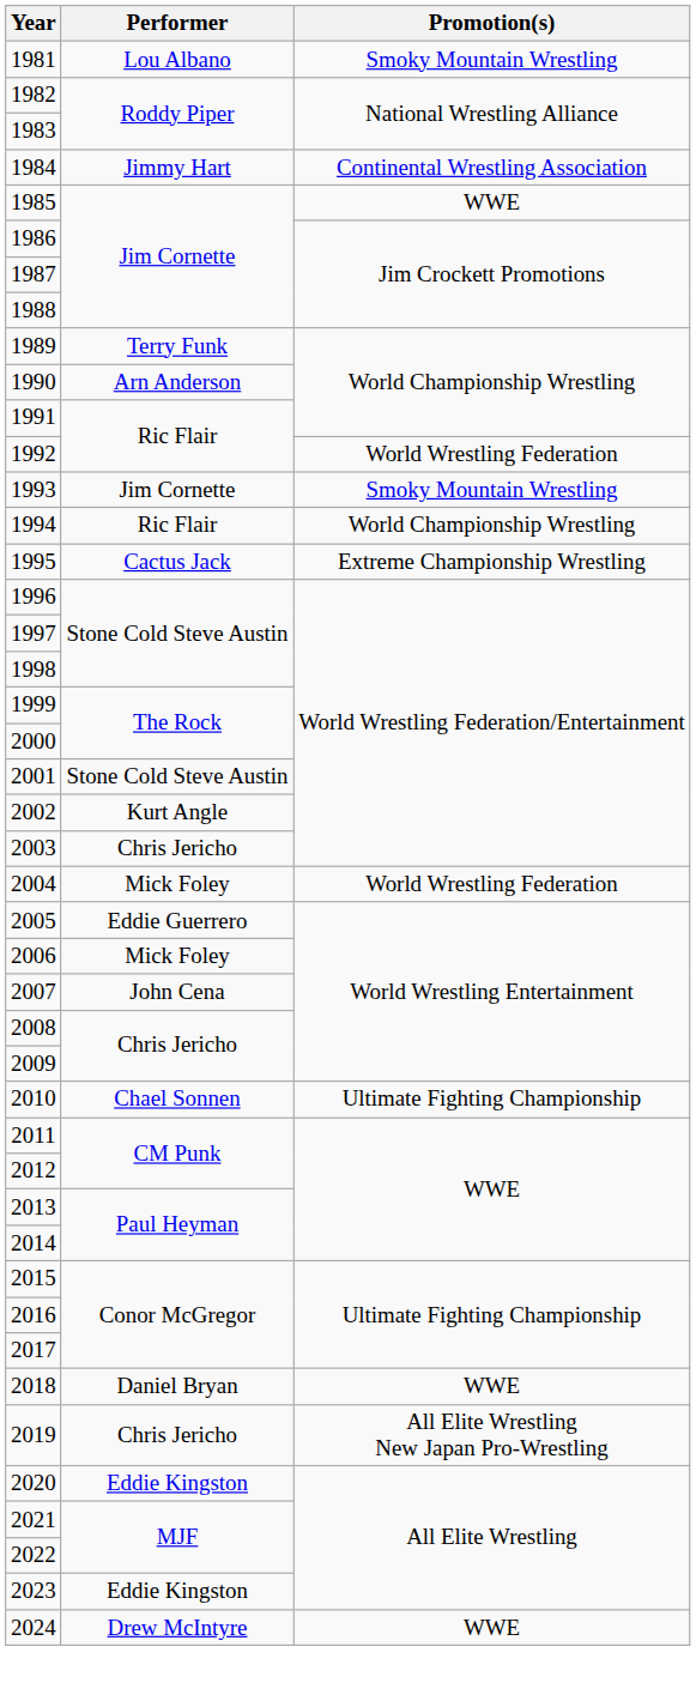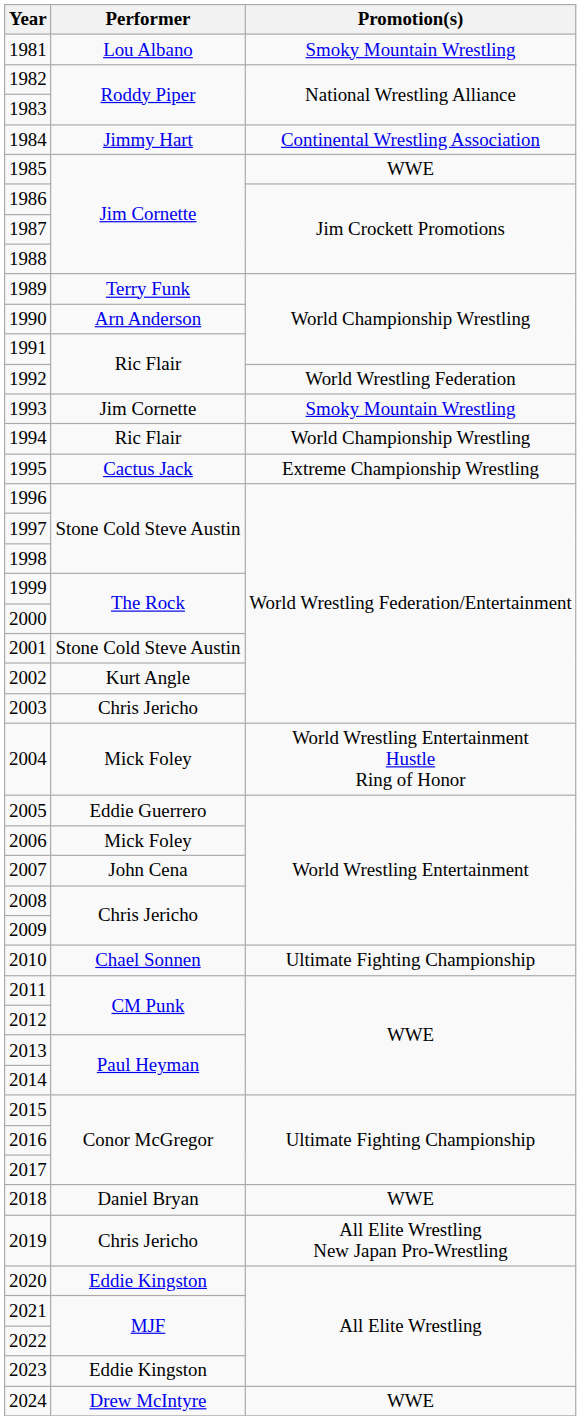2004 | Promotion(s): World Wrestling Federation -> World Wrestling Entertainment Hustle Ring of Honor
